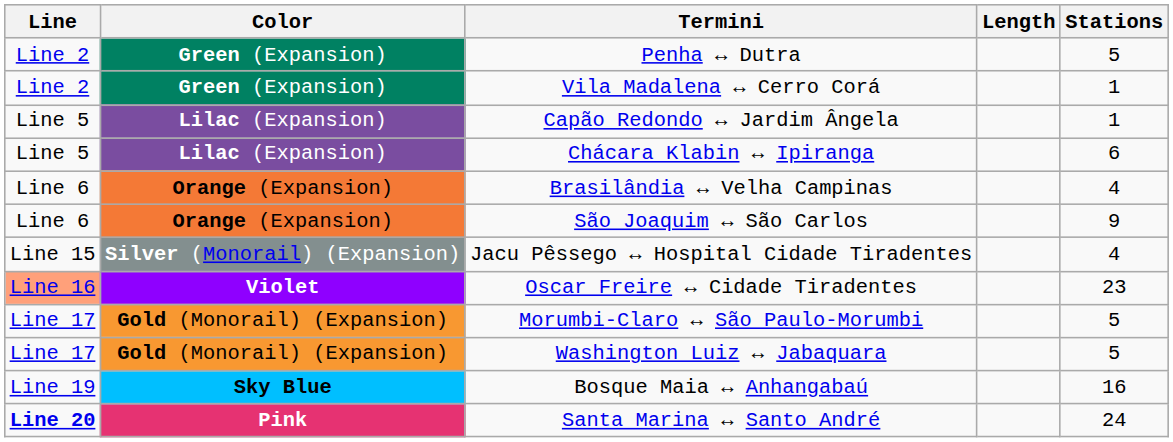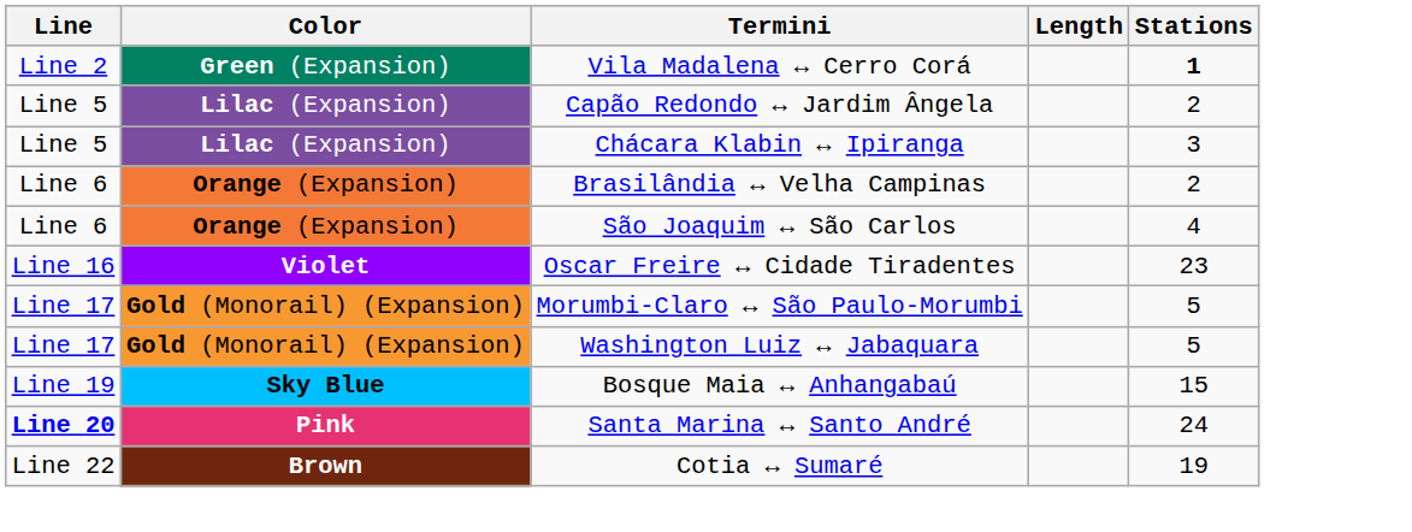- row: Line 2 | Green (Expansion) | Penha ↔ Dutra | 5
Vila Madalena ↔ Cerro Corá | Stations: normal -> bold
Capão Redondo ↔ Jardim Ângela | Stations: 1 -> 2
Chácara Klabin ↔ Ipiranga | Stations: 6 -> 3
Brasilândia ↔ Velha Campinas | Stations: 4 -> 2
São Joaquim ↔ São Carlos | Stations: 9 -> 4
- row: Line 15 | Silver (Monorail) (Expansion) | Jacu Pêssego ↔ Hospital Cidade Tiradentes | 4
Oscar Freire ↔ Cidade Tiradentes | Line: lightsalmon background -> no background
Bosque Maia ↔ Anhangabaú | Stations: 16 -> 15
+ row: Line 22 | Brown | Cotia ↔ Sumaré | 19
